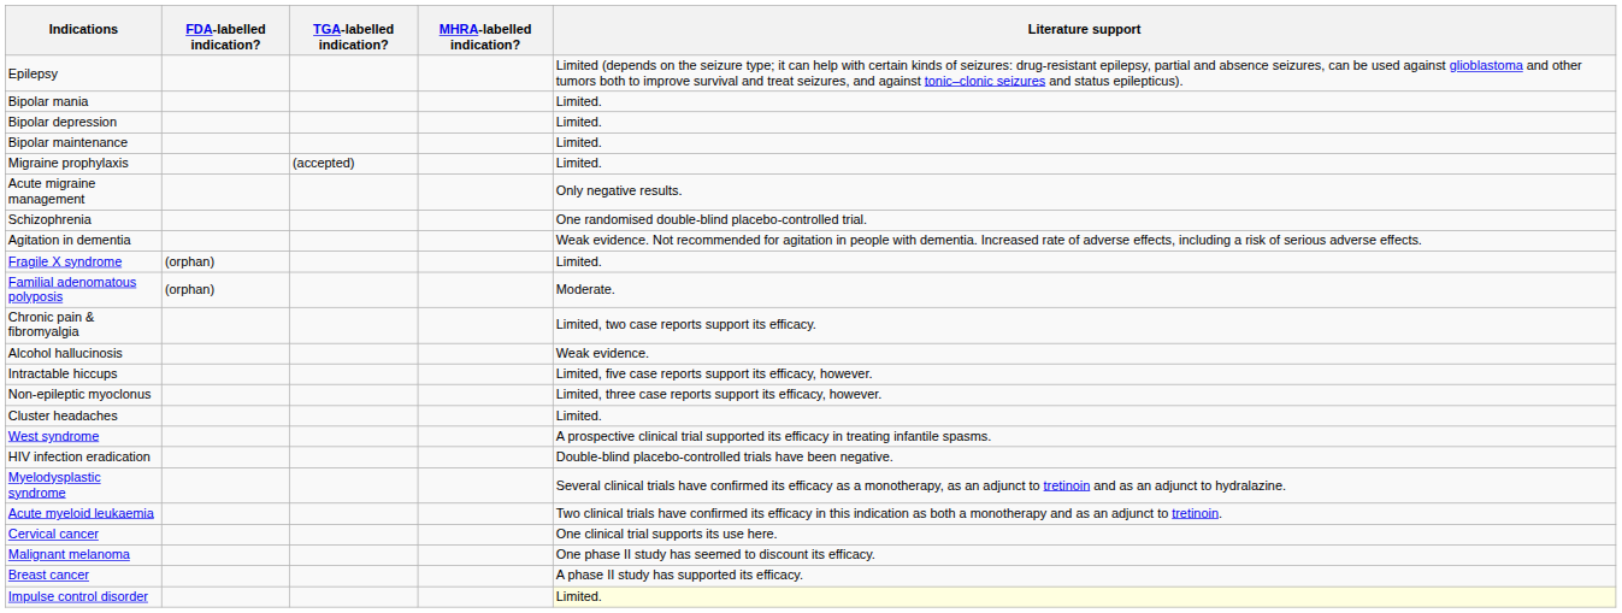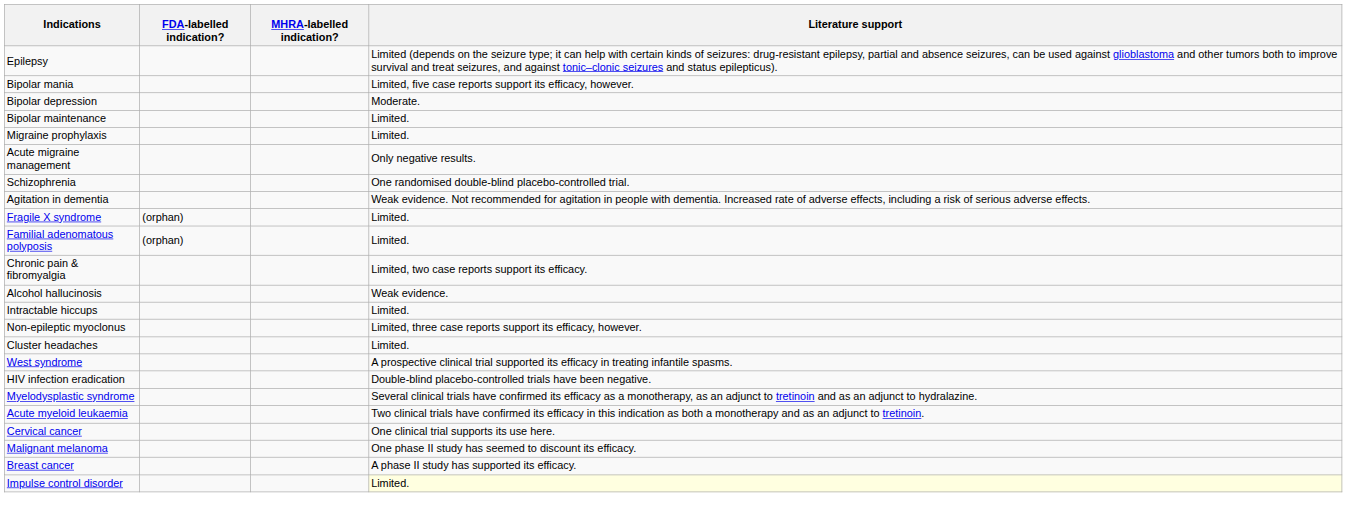- column: TGA-labelled indication? | (accepted)
Bipolar mania | Literature support: Limited. -> Limited, five case reports support its efficacy, however.
Bipolar depression | Literature support: Limited. -> Moderate.
Familial adenomatous polyposis | Literature support: Moderate. -> Limited.
Intractable hiccups | Literature support: Limited, five case reports support its efficacy, however. -> Limited.
